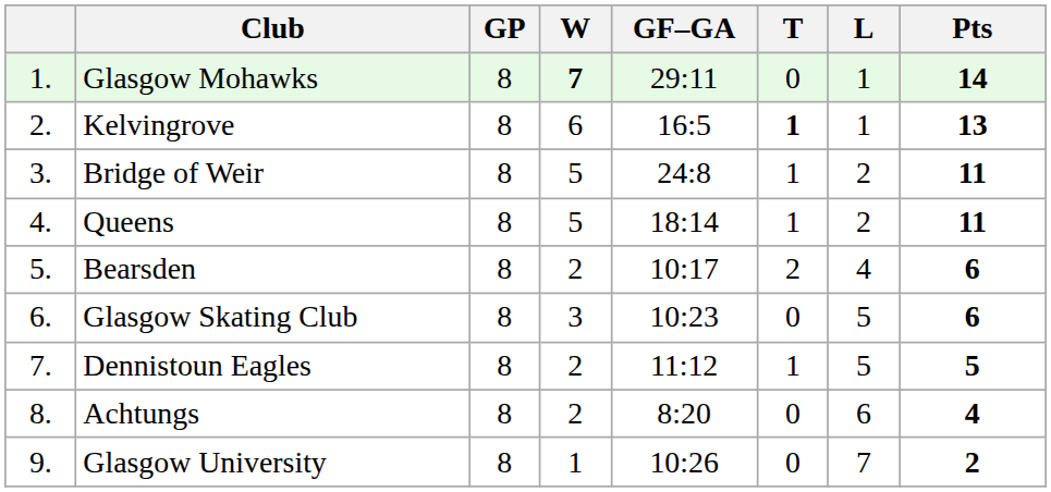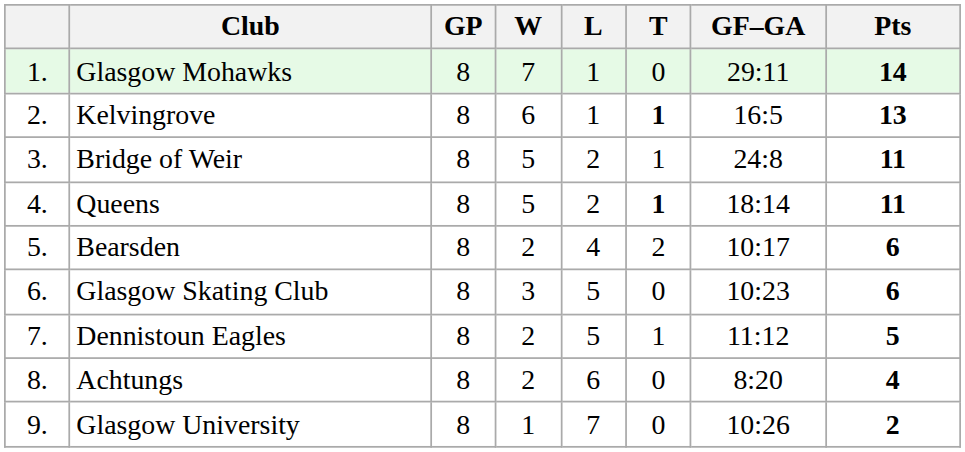columns swapped: L <-> GF–GA
Glasgow Mohawks | W: bold -> normal
Queens | T: normal -> bold
